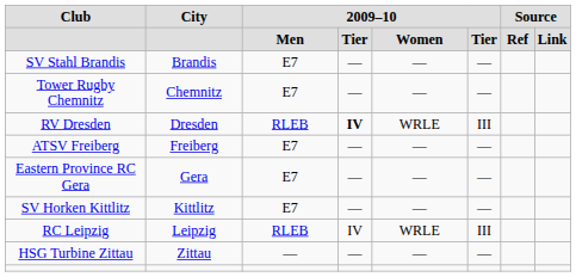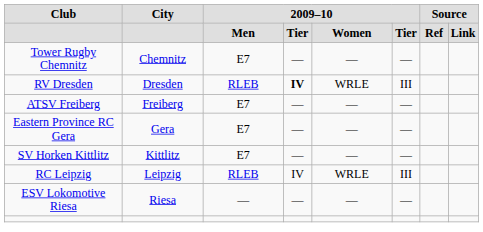- row: SV Stahl Brandis | Brandis | E7 | — | — | —
+ row: ESV Lokomotive Riesa | Riesa | — | — | — | —
- row: HSG Turbine Zittau | Zittau | — | — | — | —
